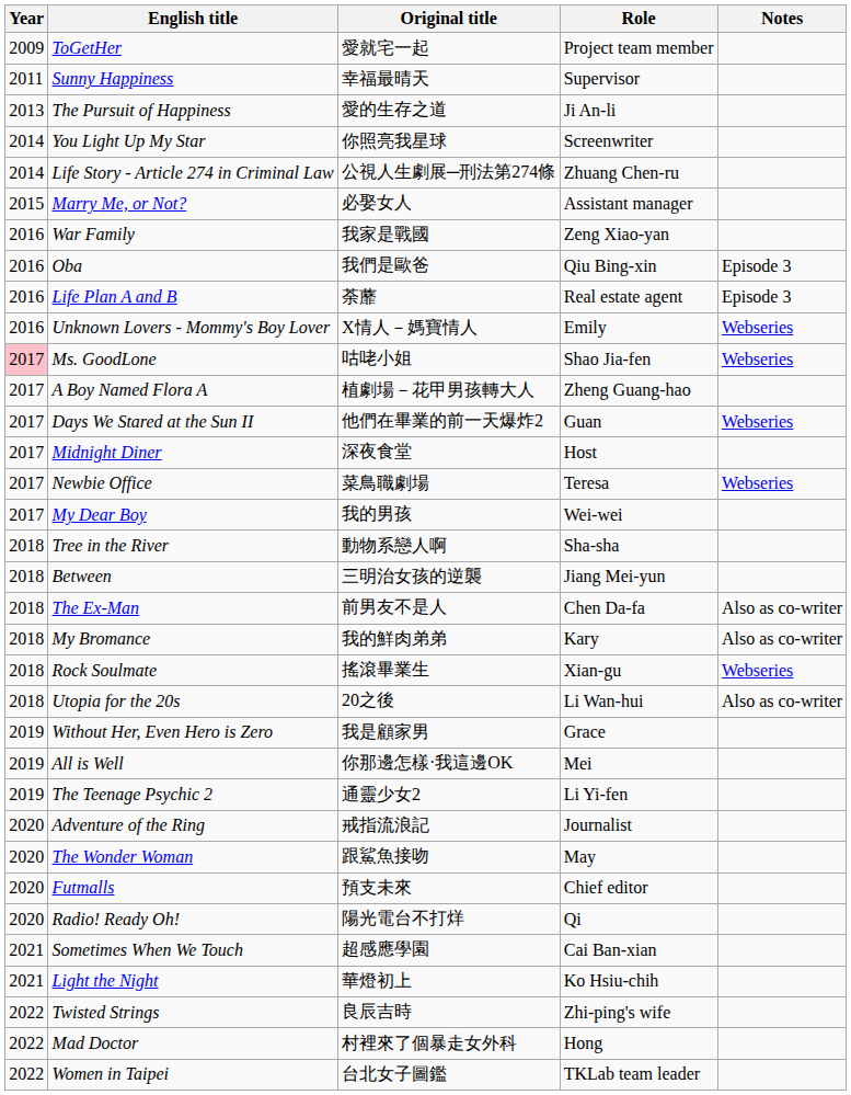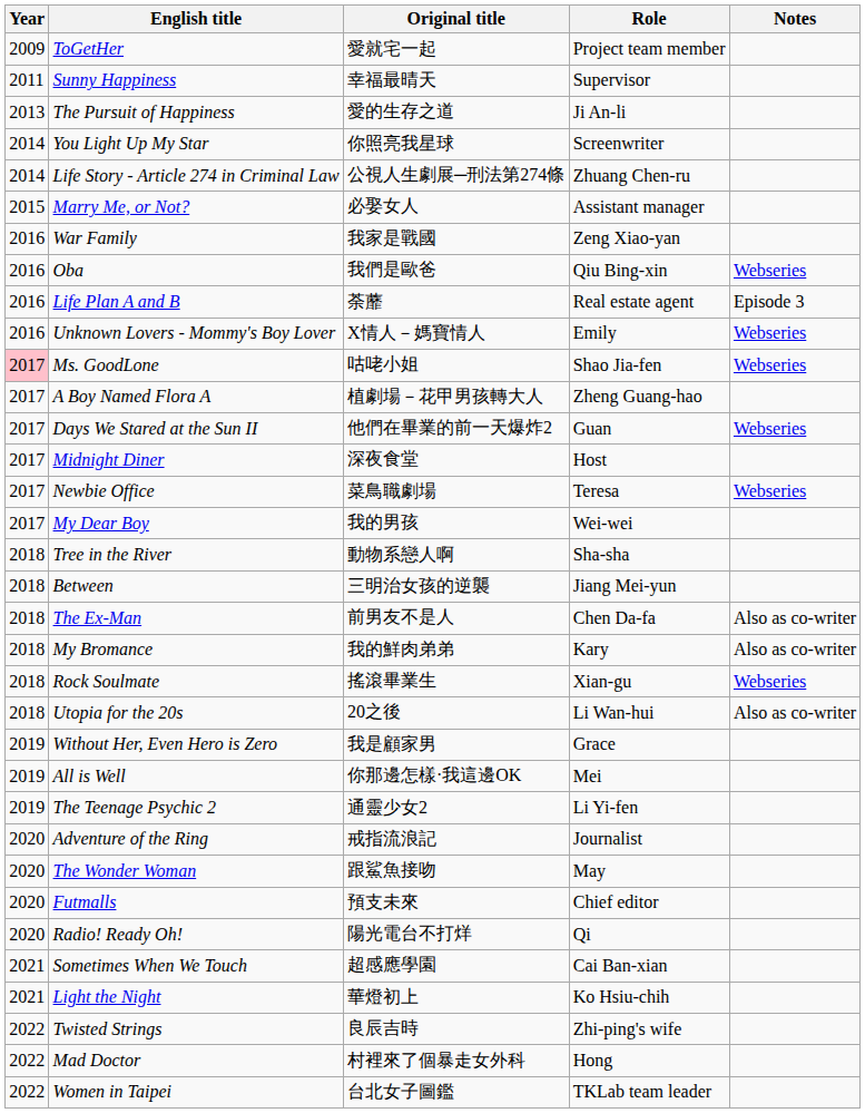Oba | Notes: Episode 3 -> Webseries
